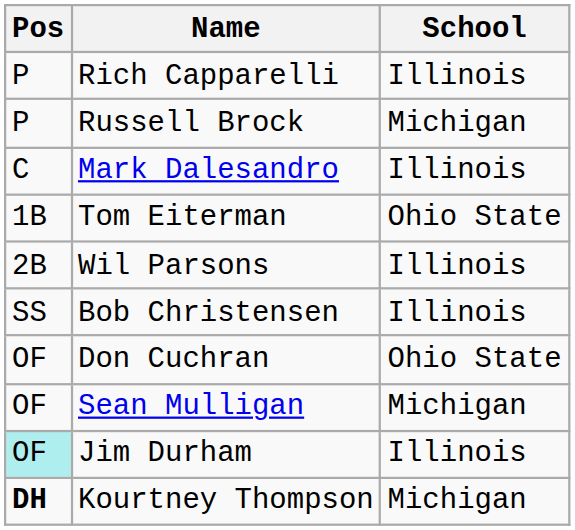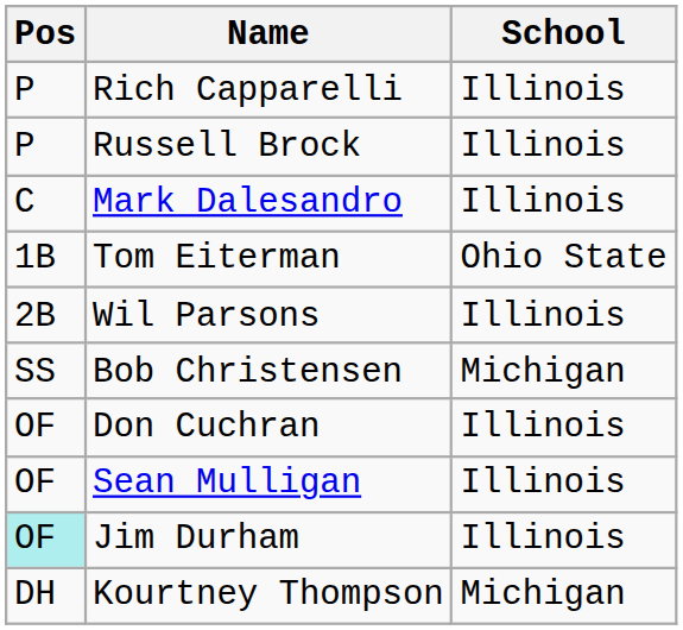Russell Brock | School: Michigan -> Illinois
Bob Christensen | School: Illinois -> Michigan
Don Cuchran | School: Ohio State -> Illinois
Sean Mulligan | School: Michigan -> Illinois
Kourtney Thompson | Pos: bold -> normal
